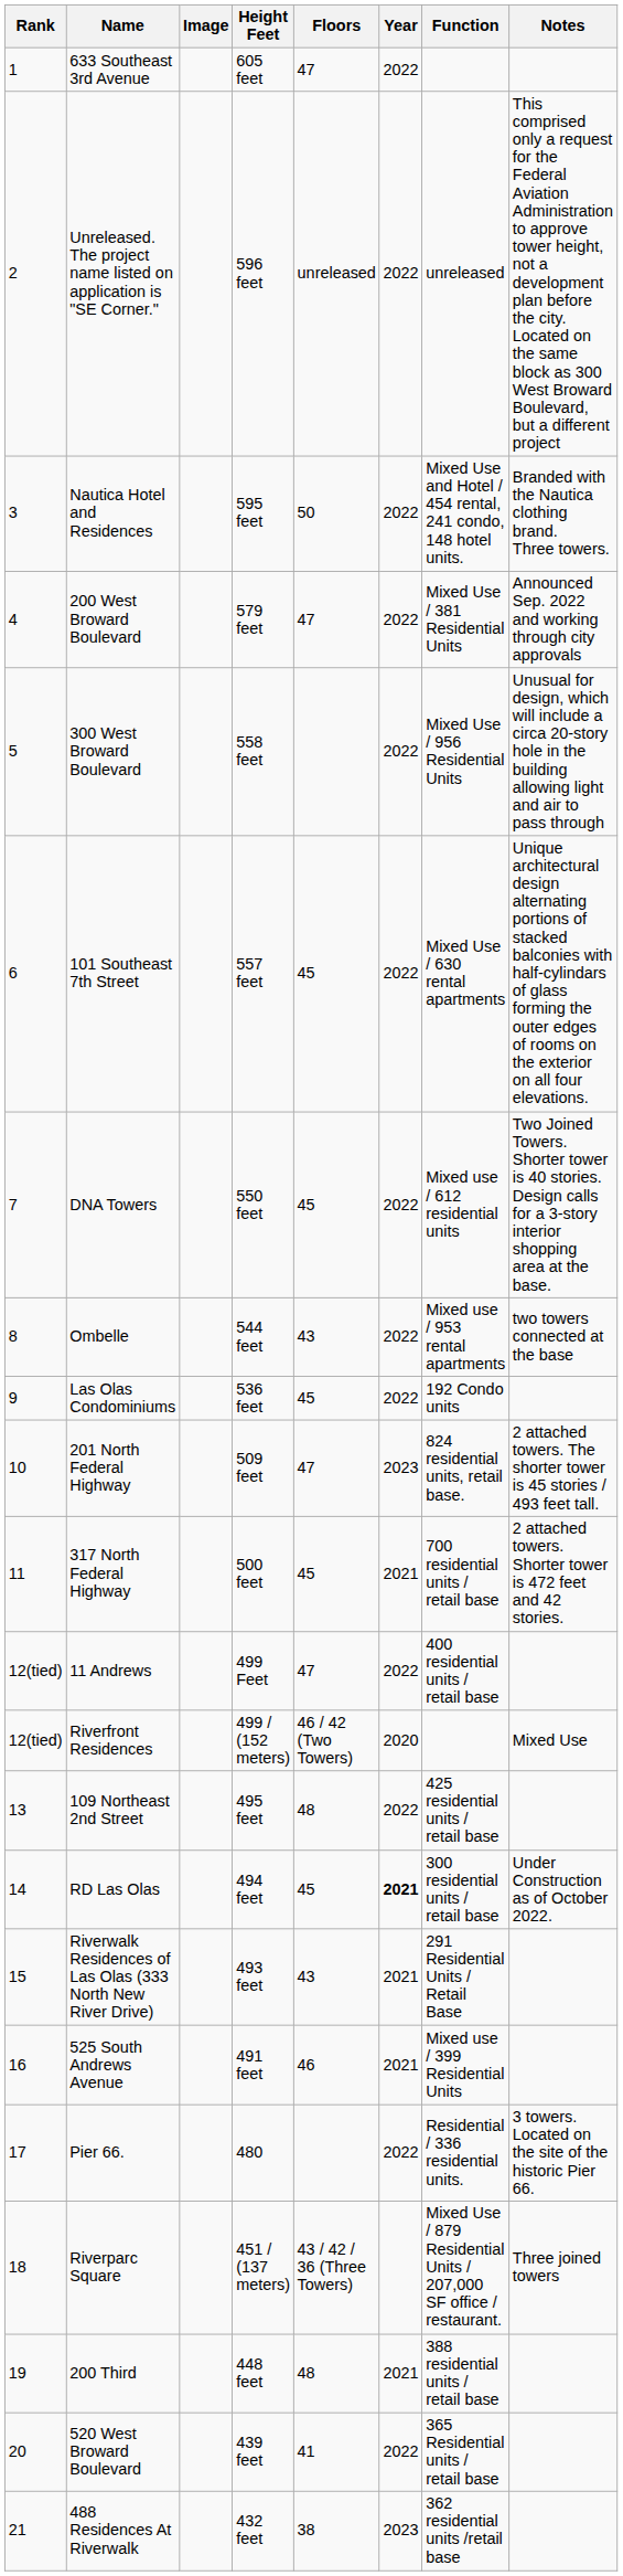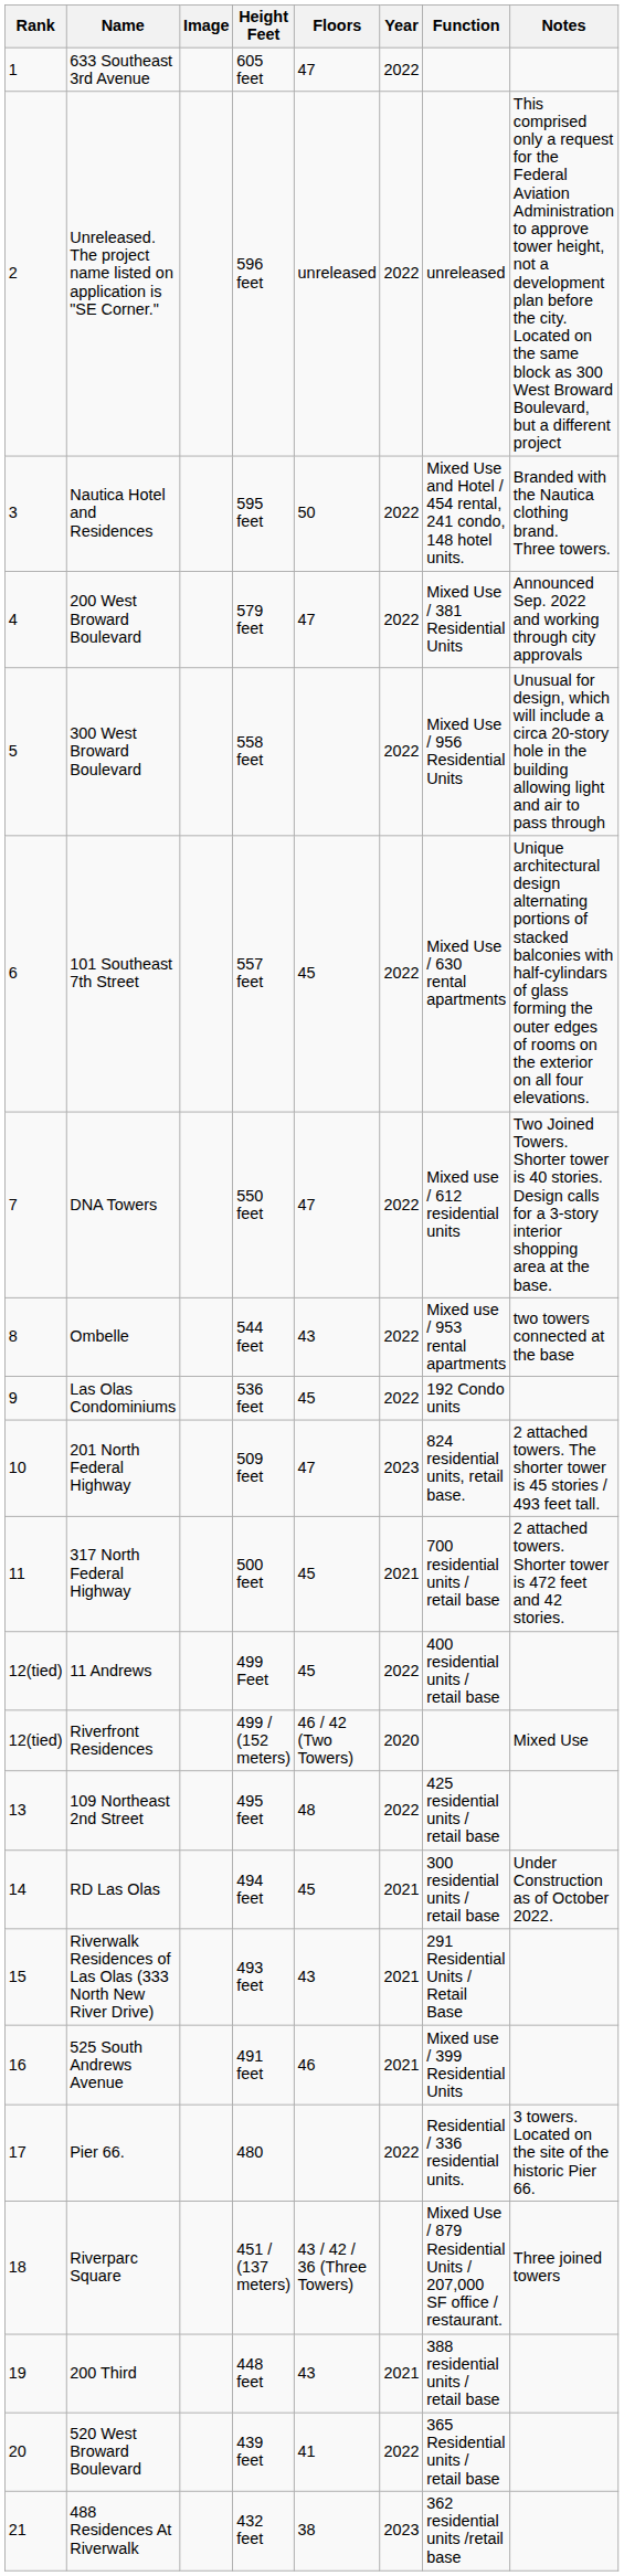DNA Towers | Floors: 45 -> 47
11 Andrews | Floors: 47 -> 45
RD Las Olas | Year: bold -> normal
200 Third | Floors: 48 -> 43
